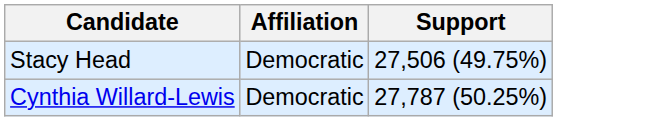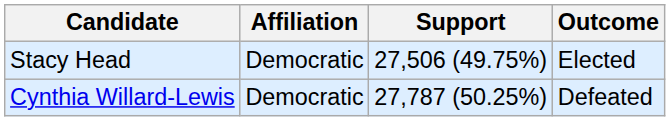+ column: Outcome | Elected | Defeated
